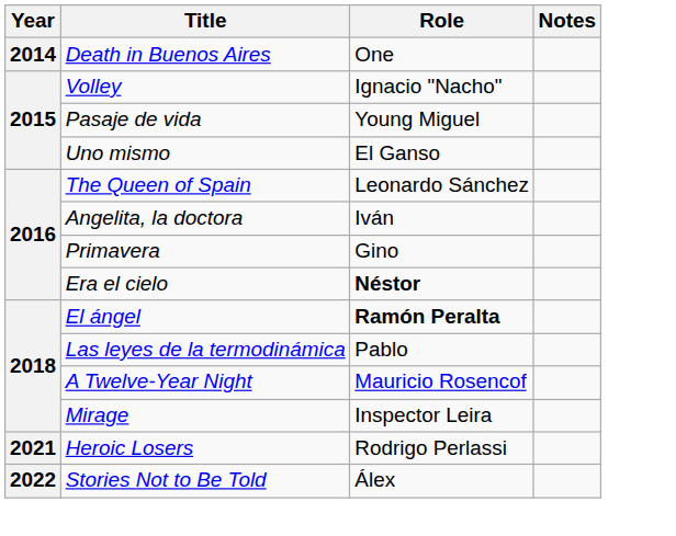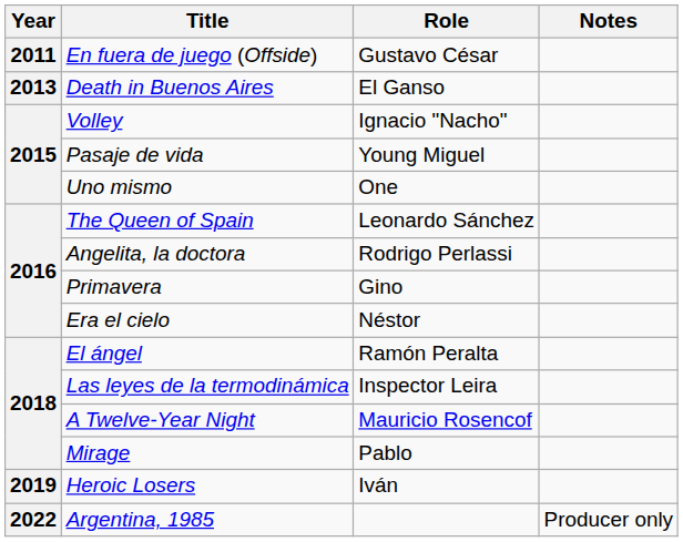+ row: 2011 | En fuera de juego (Offside) | Gustavo César
Death in Buenos Aires | Year: 2014 -> 2013
Death in Buenos Aires | Role: One -> El Ganso
Uno mismo | Role: El Ganso -> One
Angelita, la doctora | Role: Iván -> Rodrigo Perlassi
Era el cielo | Role: bold -> normal
El ángel | Role: bold -> normal
Las leyes de la termodinámica | Role: Pablo -> Inspector Leira
Mirage | Role: Inspector Leira -> Pablo
Heroic Losers | Year: 2021 -> 2019
Heroic Losers | Role: Rodrigo Perlassi -> Iván
- row: 2022 | Stories Not to Be Told | Álex
+ row: 2022 | Argentina, 1985 | Producer only
